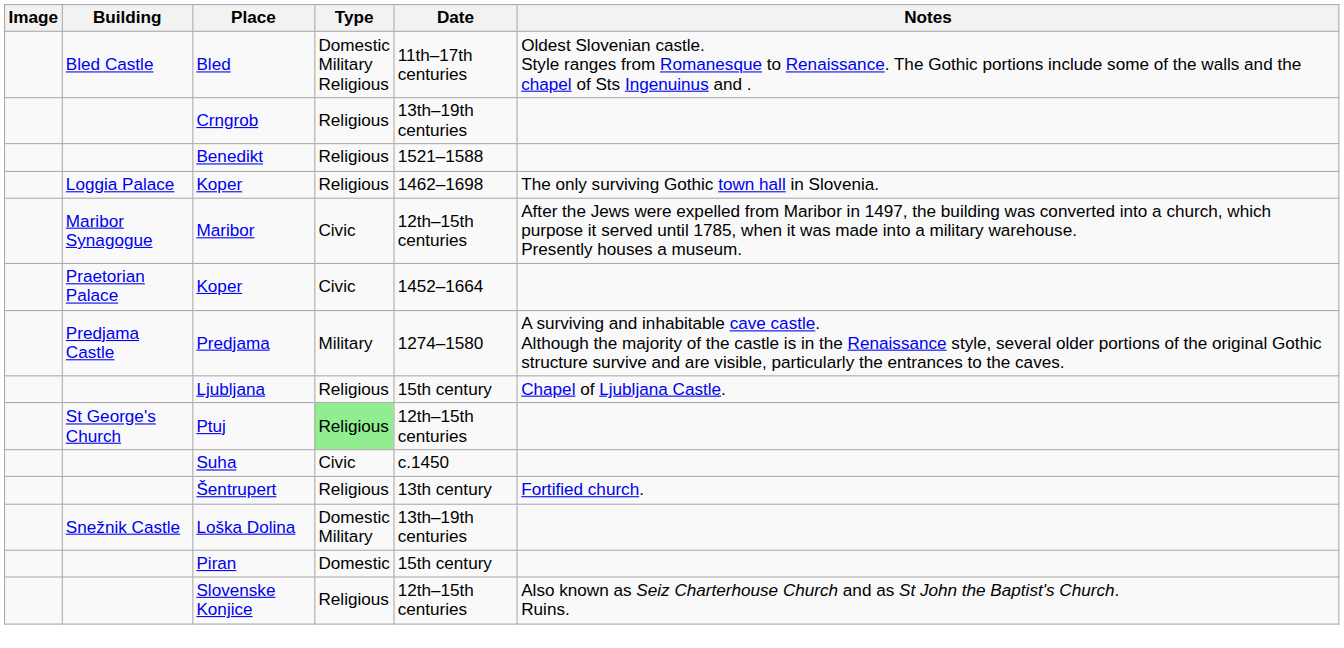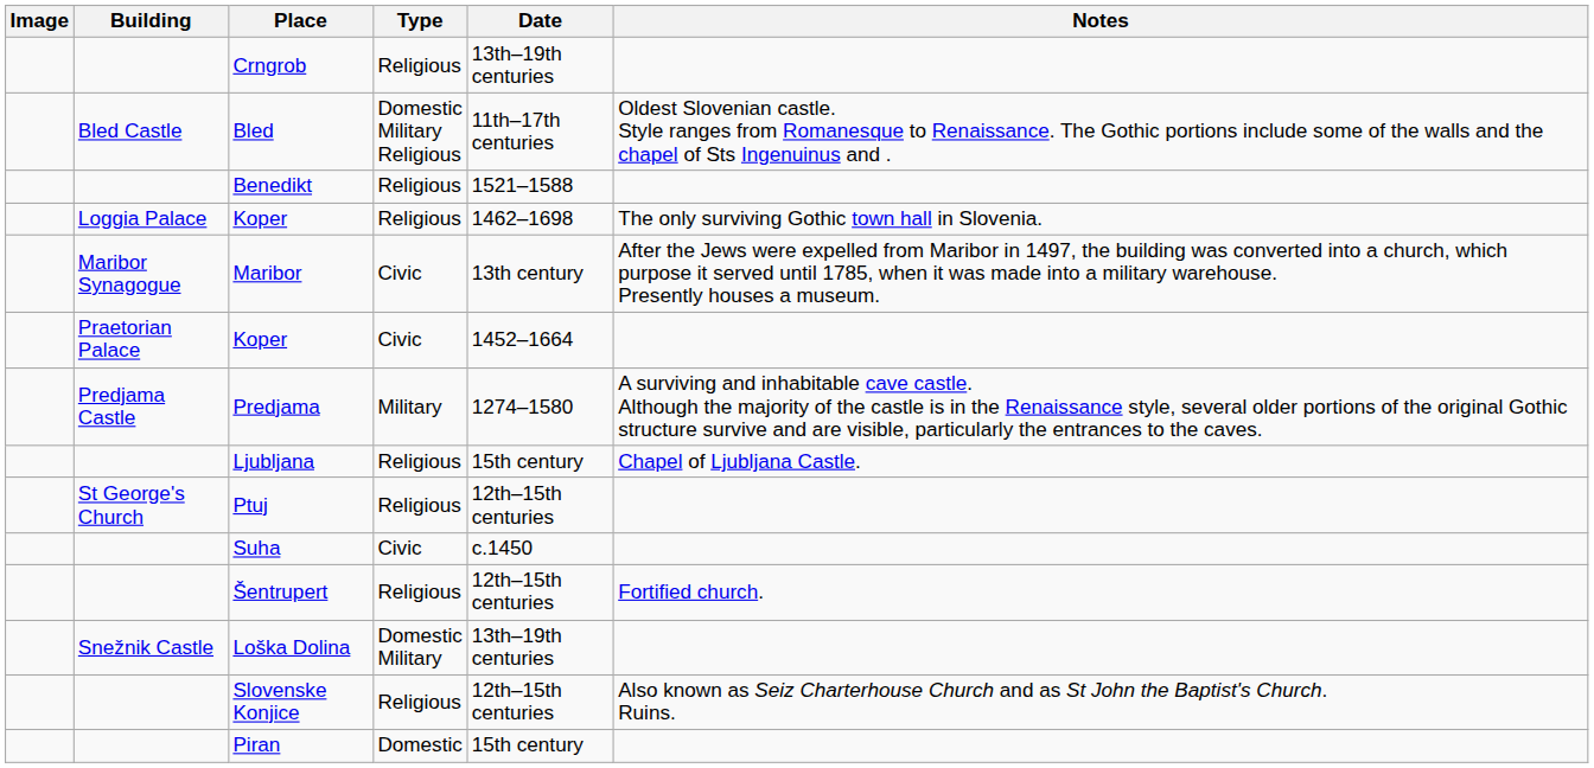rows swapped: Crngrob <-> Bled
Maribor | Date: 12th–15th centuries -> 13th century
Ptuj | Type: lightgreen background -> no background
Šentrupert | Date: 13th century -> 12th–15th centuries
rows swapped: Piran <-> Slovenske Konjice
